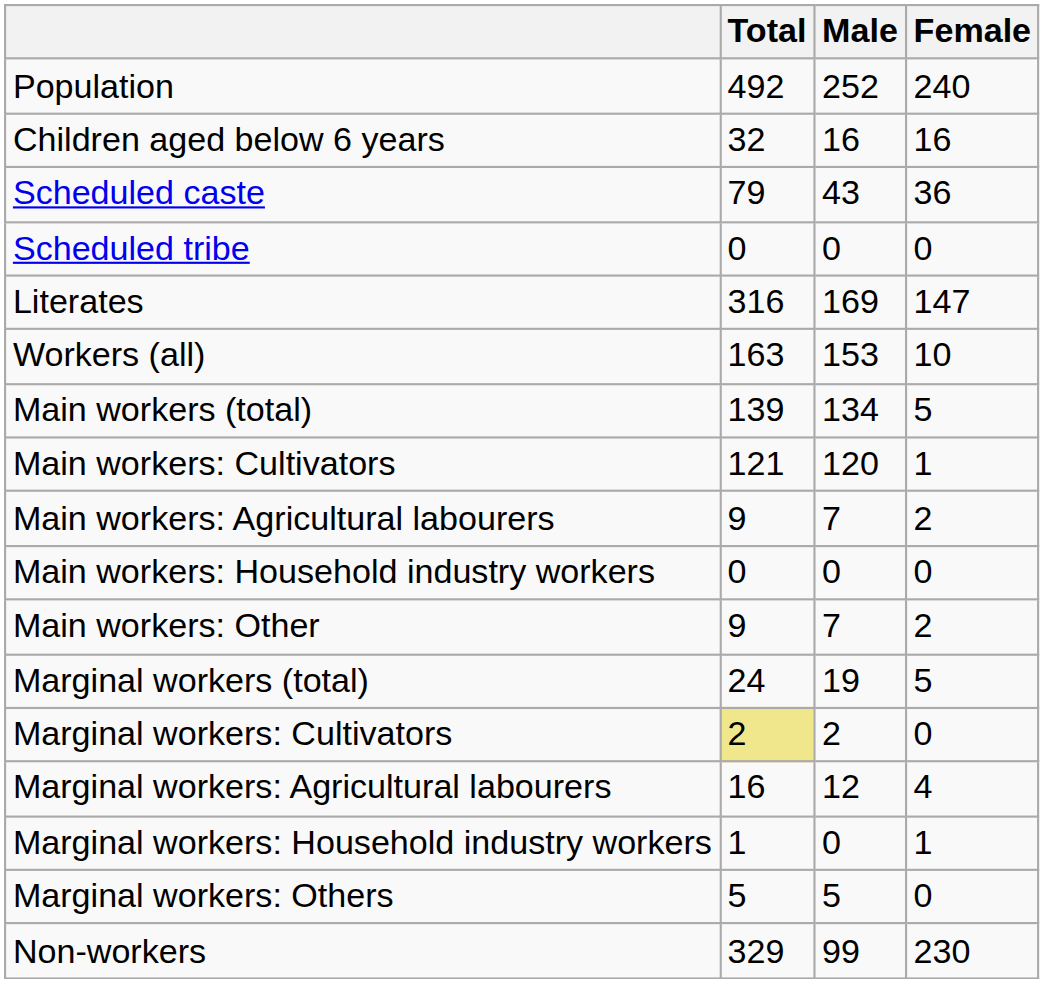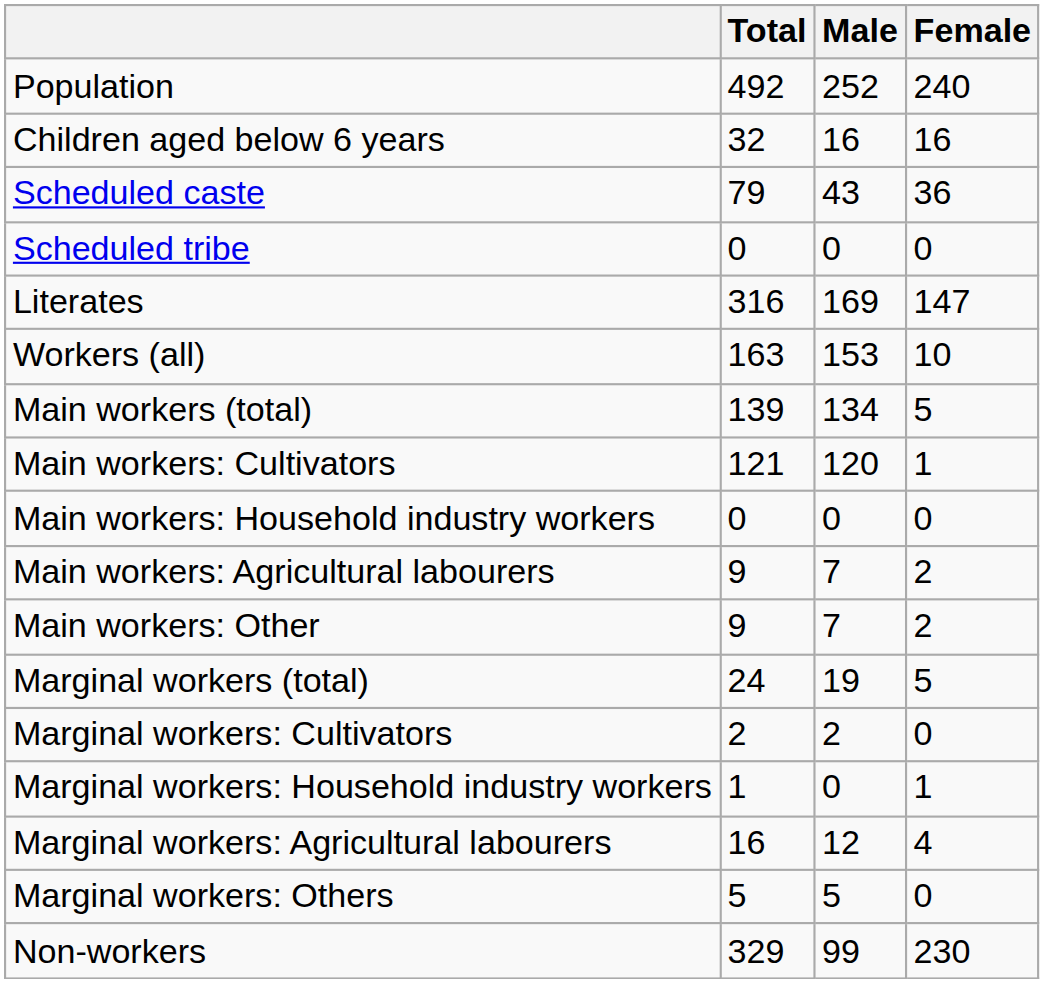rows swapped: Main workers: Agricultural labourers <-> Main workers: Household industry workers
Marginal workers: Cultivators | Total: khaki background -> no background
rows swapped: Marginal workers: Agricultural labourers <-> Marginal workers: Household industry workers
